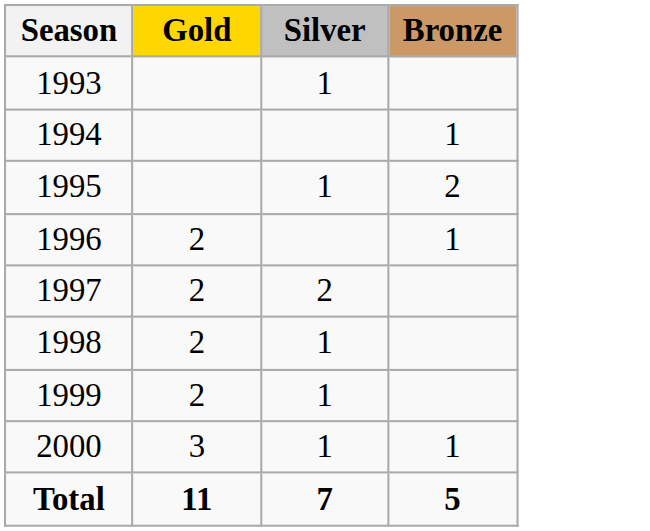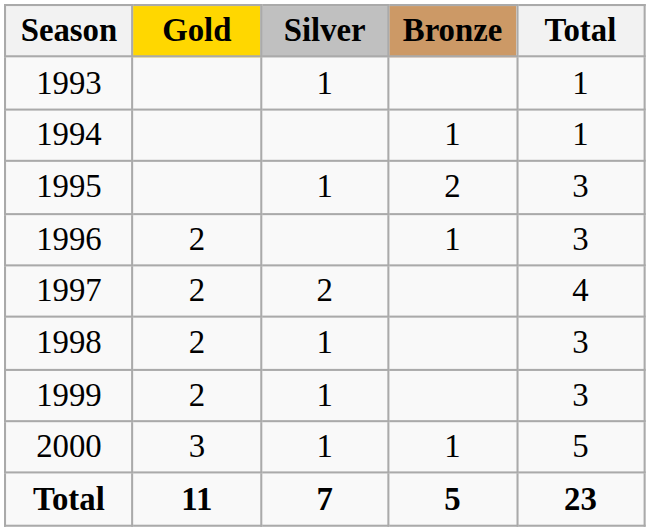+ column: Total | 1 | 1 | 3 | 3 | 4 | 3 | 3 | 5 | 23
